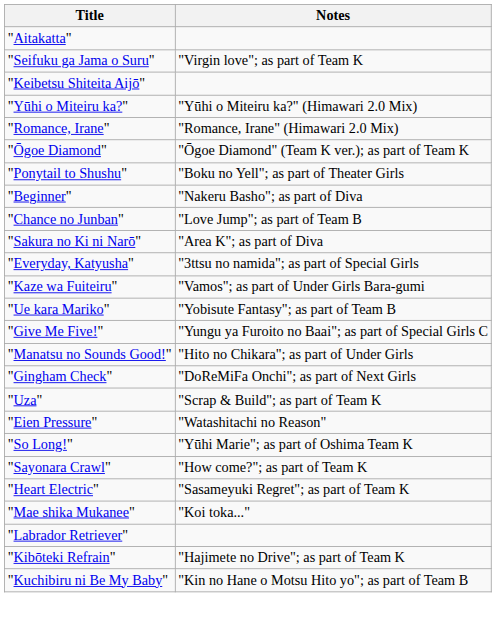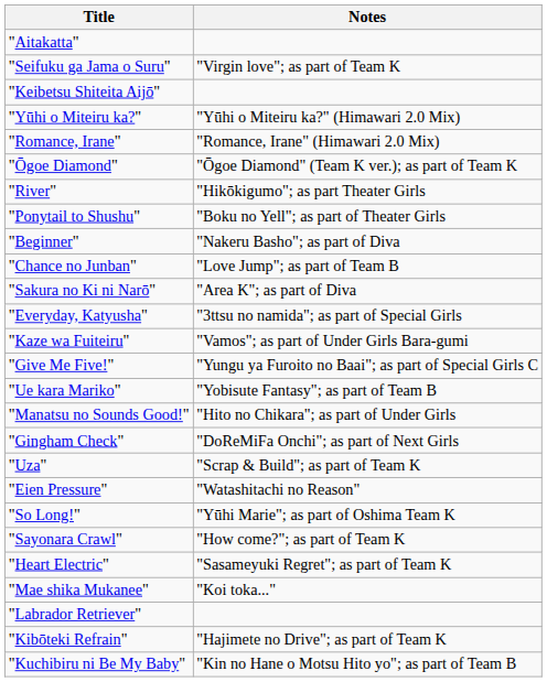+ row: "River" | "Hikōkigumo"; as part Theater Girls
rows swapped: "Ue kara Mariko" <-> "Give Me Five!"
